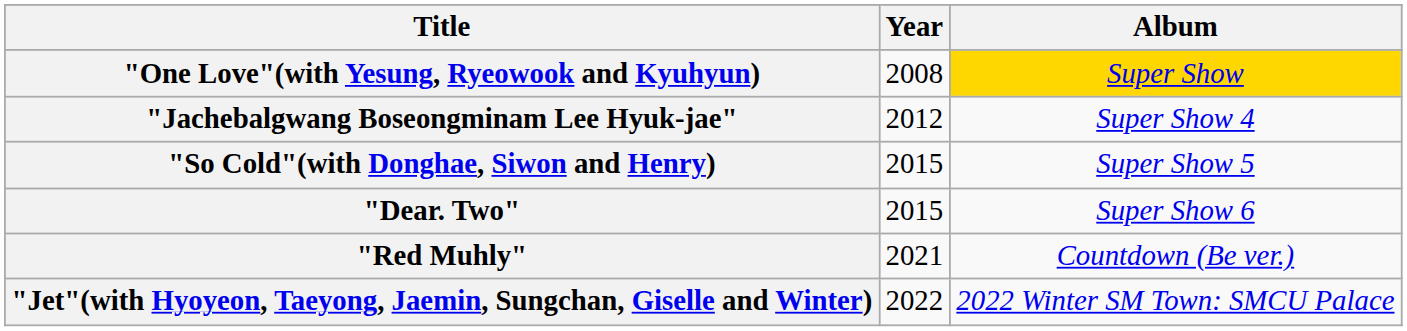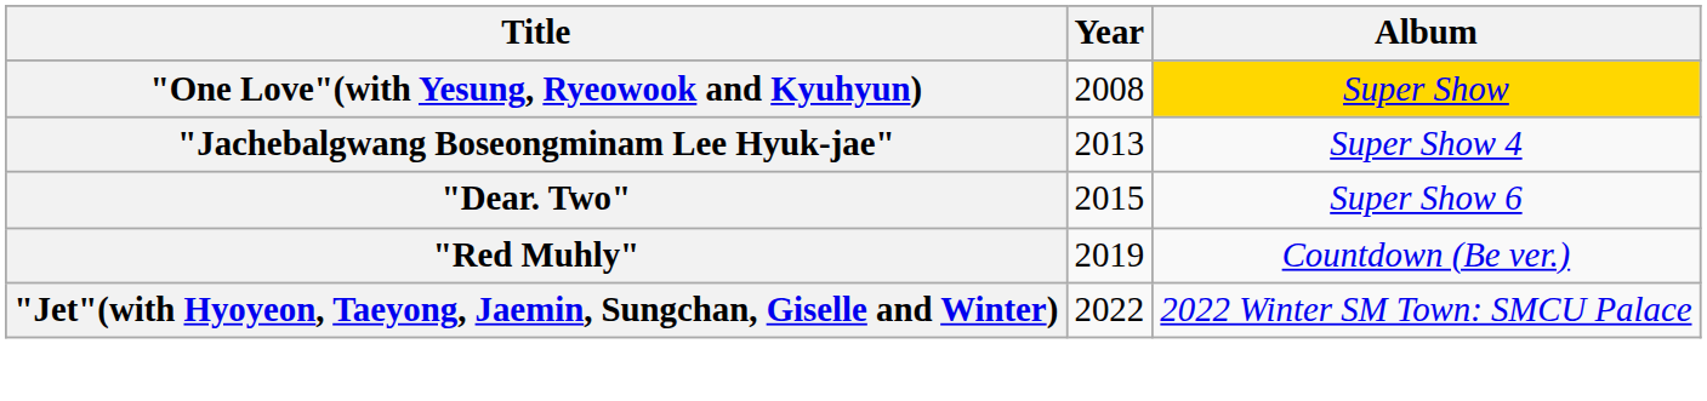"Jachebalgwang Boseongminam Lee Hyuk-jae" | Year: 2012 -> 2013
- row: "So Cold"(with Donghae, Siwon and Henry) | 2015 | Super Show 5
"Red Muhly" | Year: 2021 -> 2019
